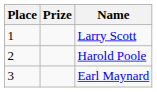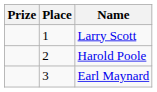columns swapped: Place <-> Prize
